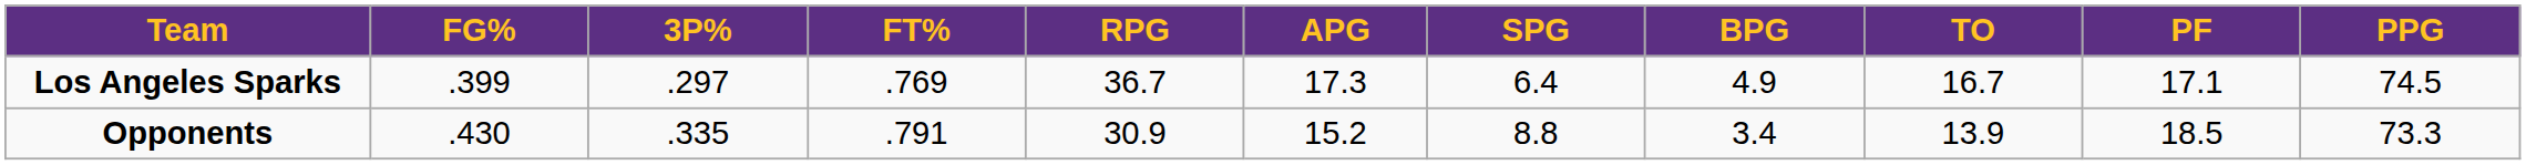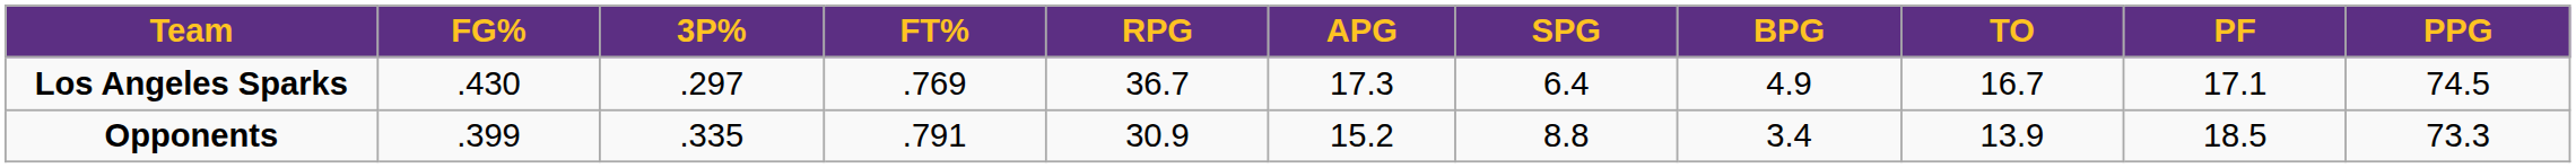Los Angeles Sparks | FG%: .399 -> .430
Opponents | FG%: .430 -> .399
